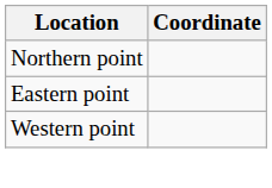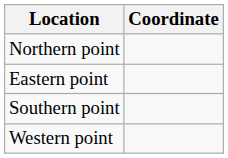+ row: Southern point
